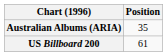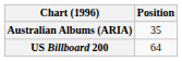US Billboard 200 | Position: 61 -> 64
